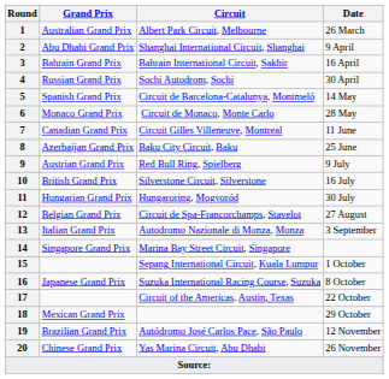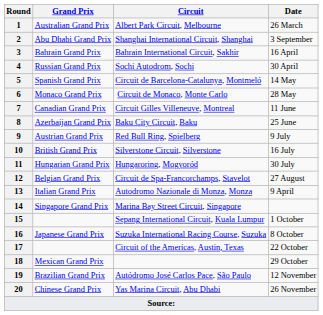2 | Date: 9 April -> 3 September
13 | Date: 3 September -> 9 April
